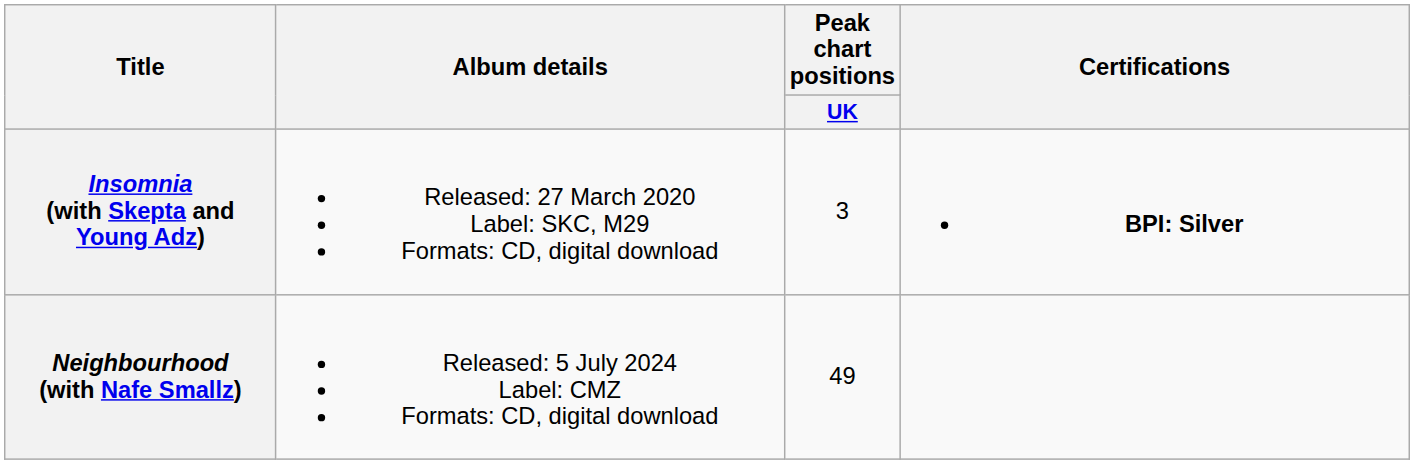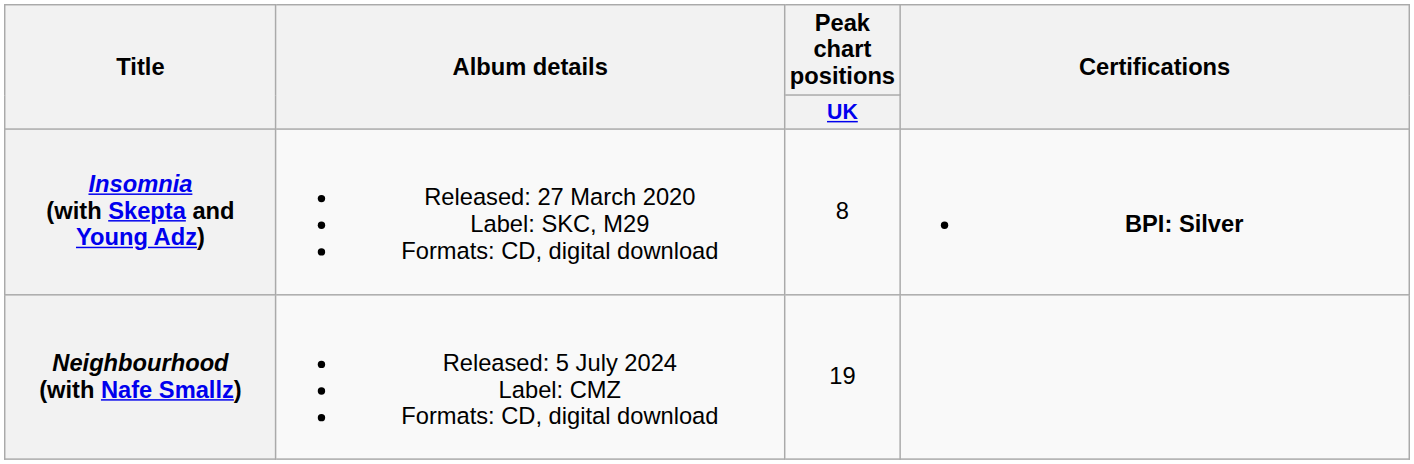Insomnia (with Skepta and Young Adz) | Peak chart positions / UK: 3 -> 8
Neighbourhood (with Nafe Smallz) | Peak chart positions / UK: 49 -> 19
